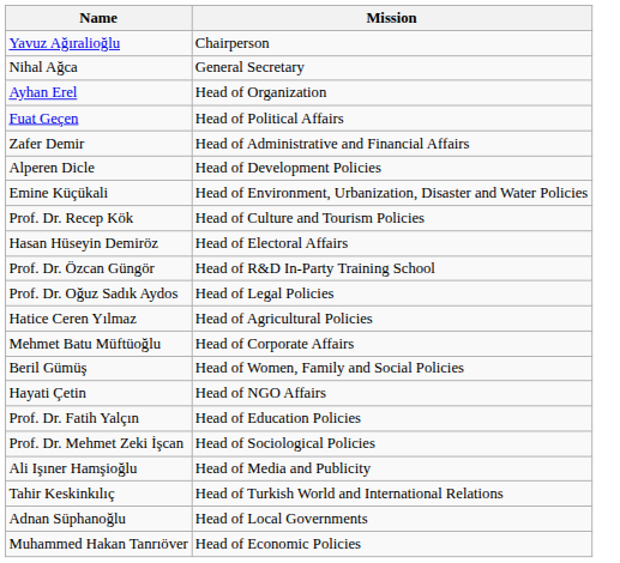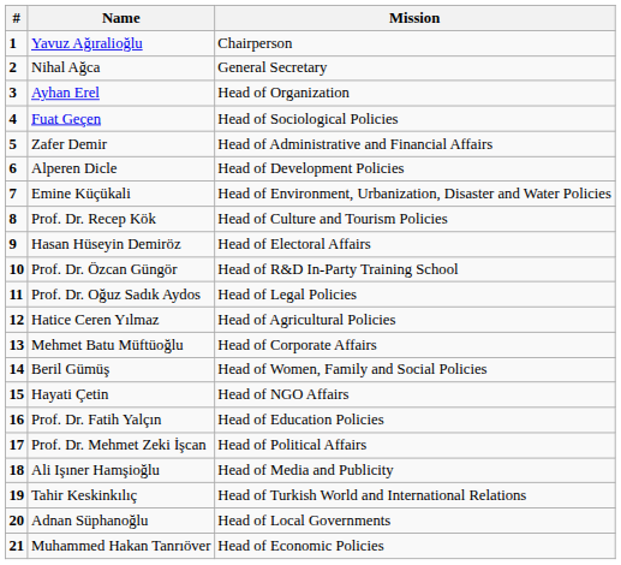+ column: # | 1 | 2 | 3 | 4 | 5 | 6 | 7 | 8 | 9 | 10 | 11 | 12 | 13 | 14 | 15 | 16 | 17 | 18 | 19 | 20 | 21
Fuat Geçen | Mission: Head of Political Affairs -> Head of Sociological Policies
Prof. Dr. Mehmet Zeki İşcan | Mission: Head of Sociological Policies -> Head of Political Affairs
